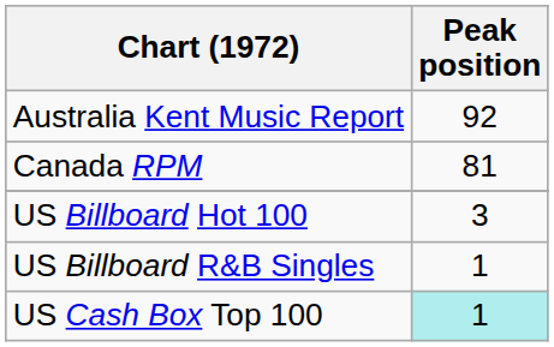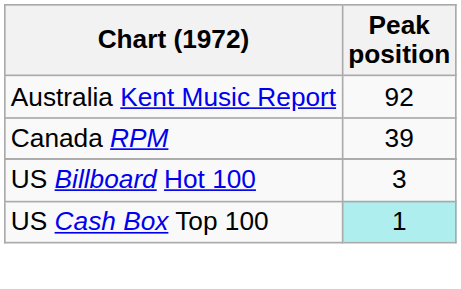Canada RPM | Peak position: 81 -> 39
- row: US Billboard R&B Singles | 1
